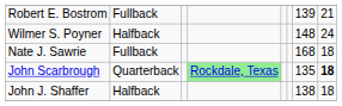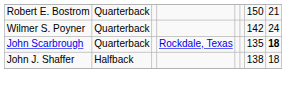Robert E. Bostrom | column 2: Fullback -> Quarterback
Robert E. Bostrom | column 7: 139 -> 150
Wilmer S. Poyner | column 2: Halfback -> Quarterback
Wilmer S. Poyner | column 7: 148 -> 142
- row: Nate J. Sawrie | Fullback | 168 | 18
John Scarbrough | column 4: lightgreen background -> no background
